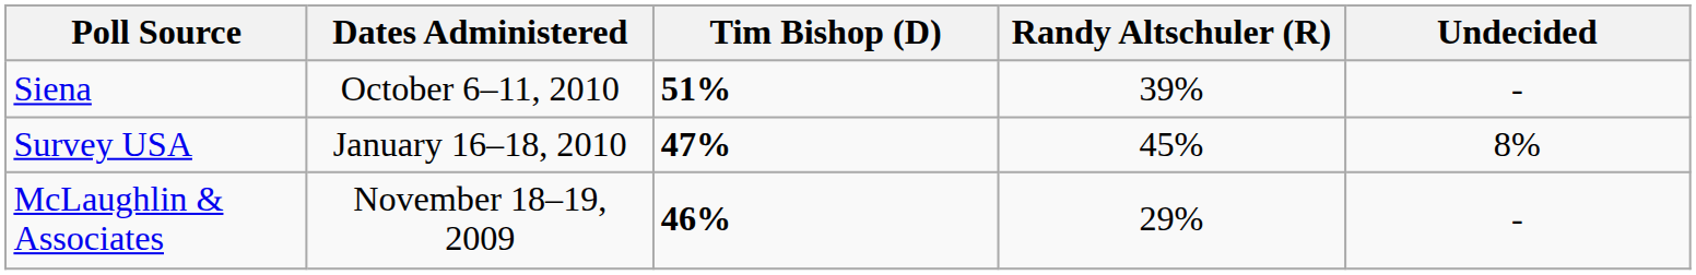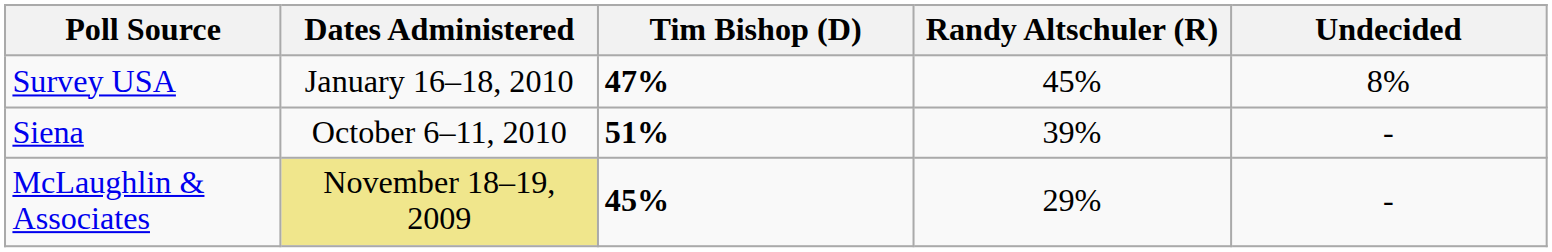rows swapped: Siena <-> Survey USA
McLaughlin & Associates | Dates Administered: no background -> khaki background
McLaughlin & Associates | Tim Bishop (D): 46% -> 45%
